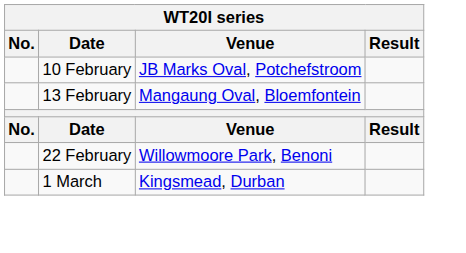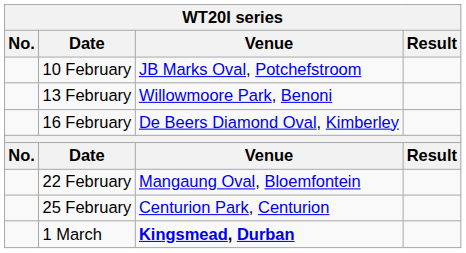13 February | Venue: Mangaung Oval, Bloemfontein -> Willowmoore Park, Benoni
+ row: 16 February | De Beers Diamond Oval, Kimberley
22 February | Venue: Willowmoore Park, Benoni -> Mangaung Oval, Bloemfontein
+ row: 25 February | Centurion Park, Centurion
1 March | Venue: normal -> bold
